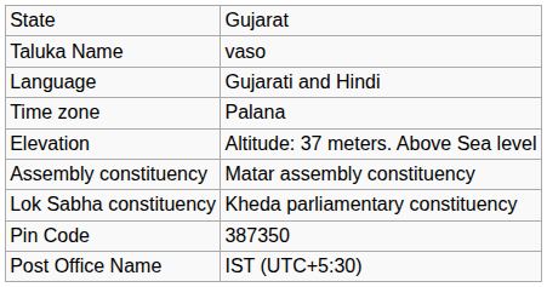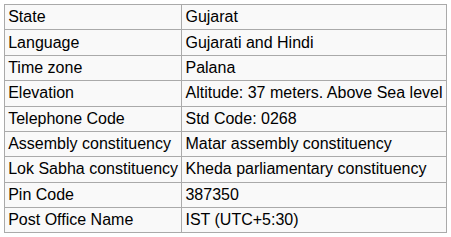- row: Taluka Name | vaso
+ row: Telephone Code | Std Code: 0268
